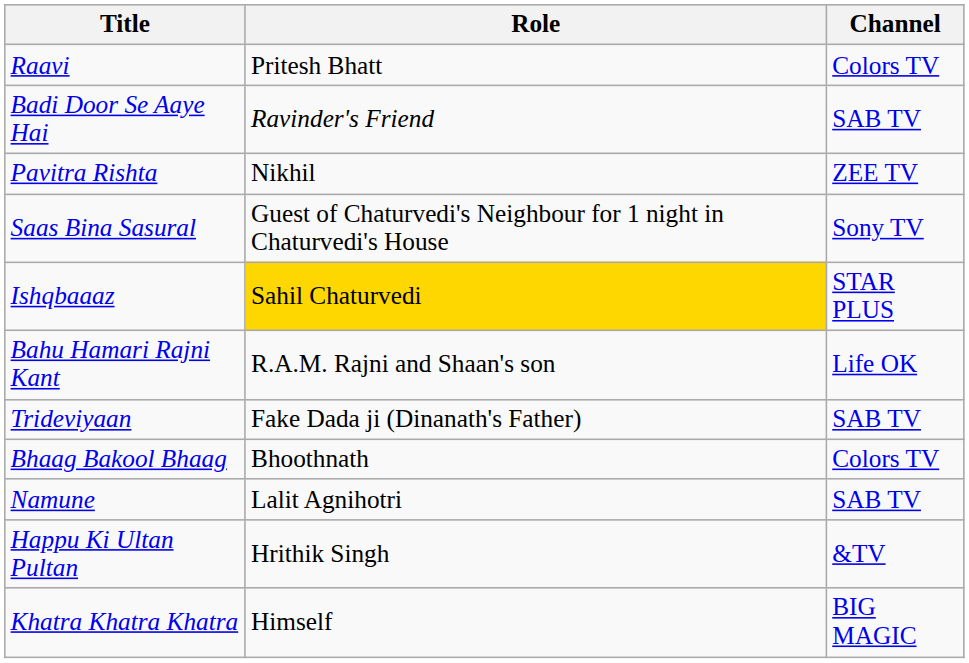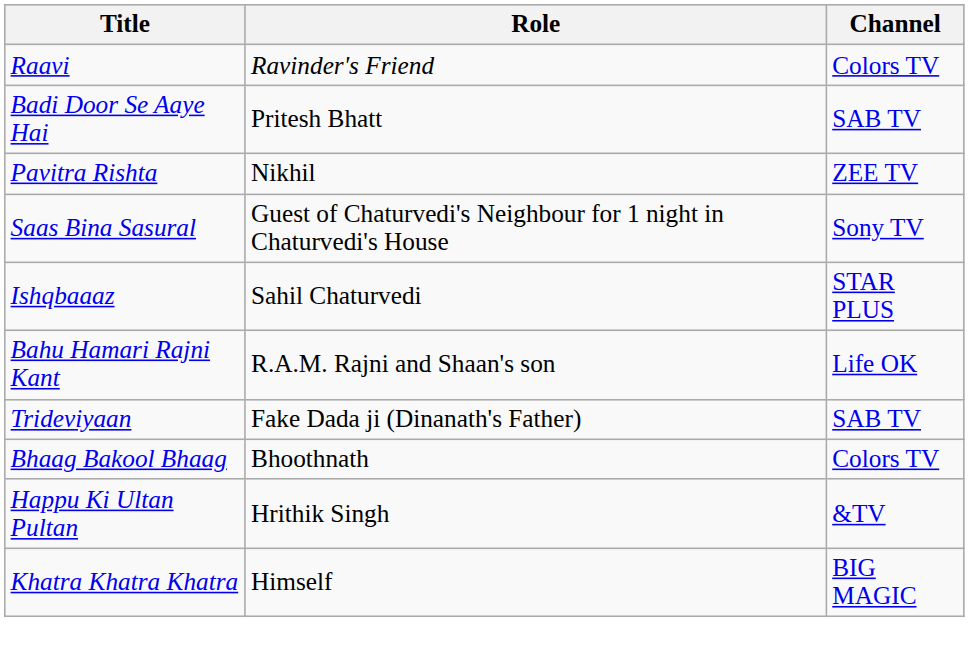Raavi | Role: Pritesh Bhatt -> Ravinder's Friend
Badi Door Se Aaye Hai | Role: Ravinder's Friend -> Pritesh Bhatt
Ishqbaaaz | Role: gold background -> no background
- row: Namune | Lalit Agnihotri | SAB TV
